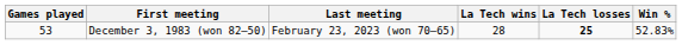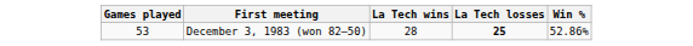- column: Last meeting | February 23, 2023 (won 70–65)
December 3, 1983 (won 82–50) | Win %: 52.83% -> 52.86%
